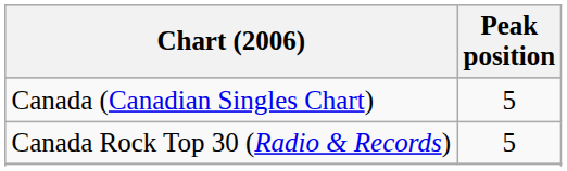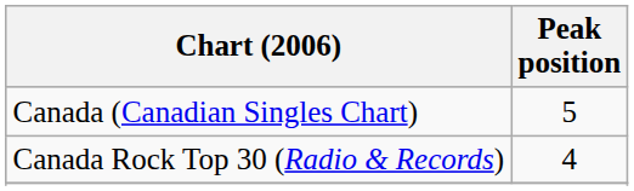Canada Rock Top 30 (Radio & Records) | Peak position: 5 -> 4
